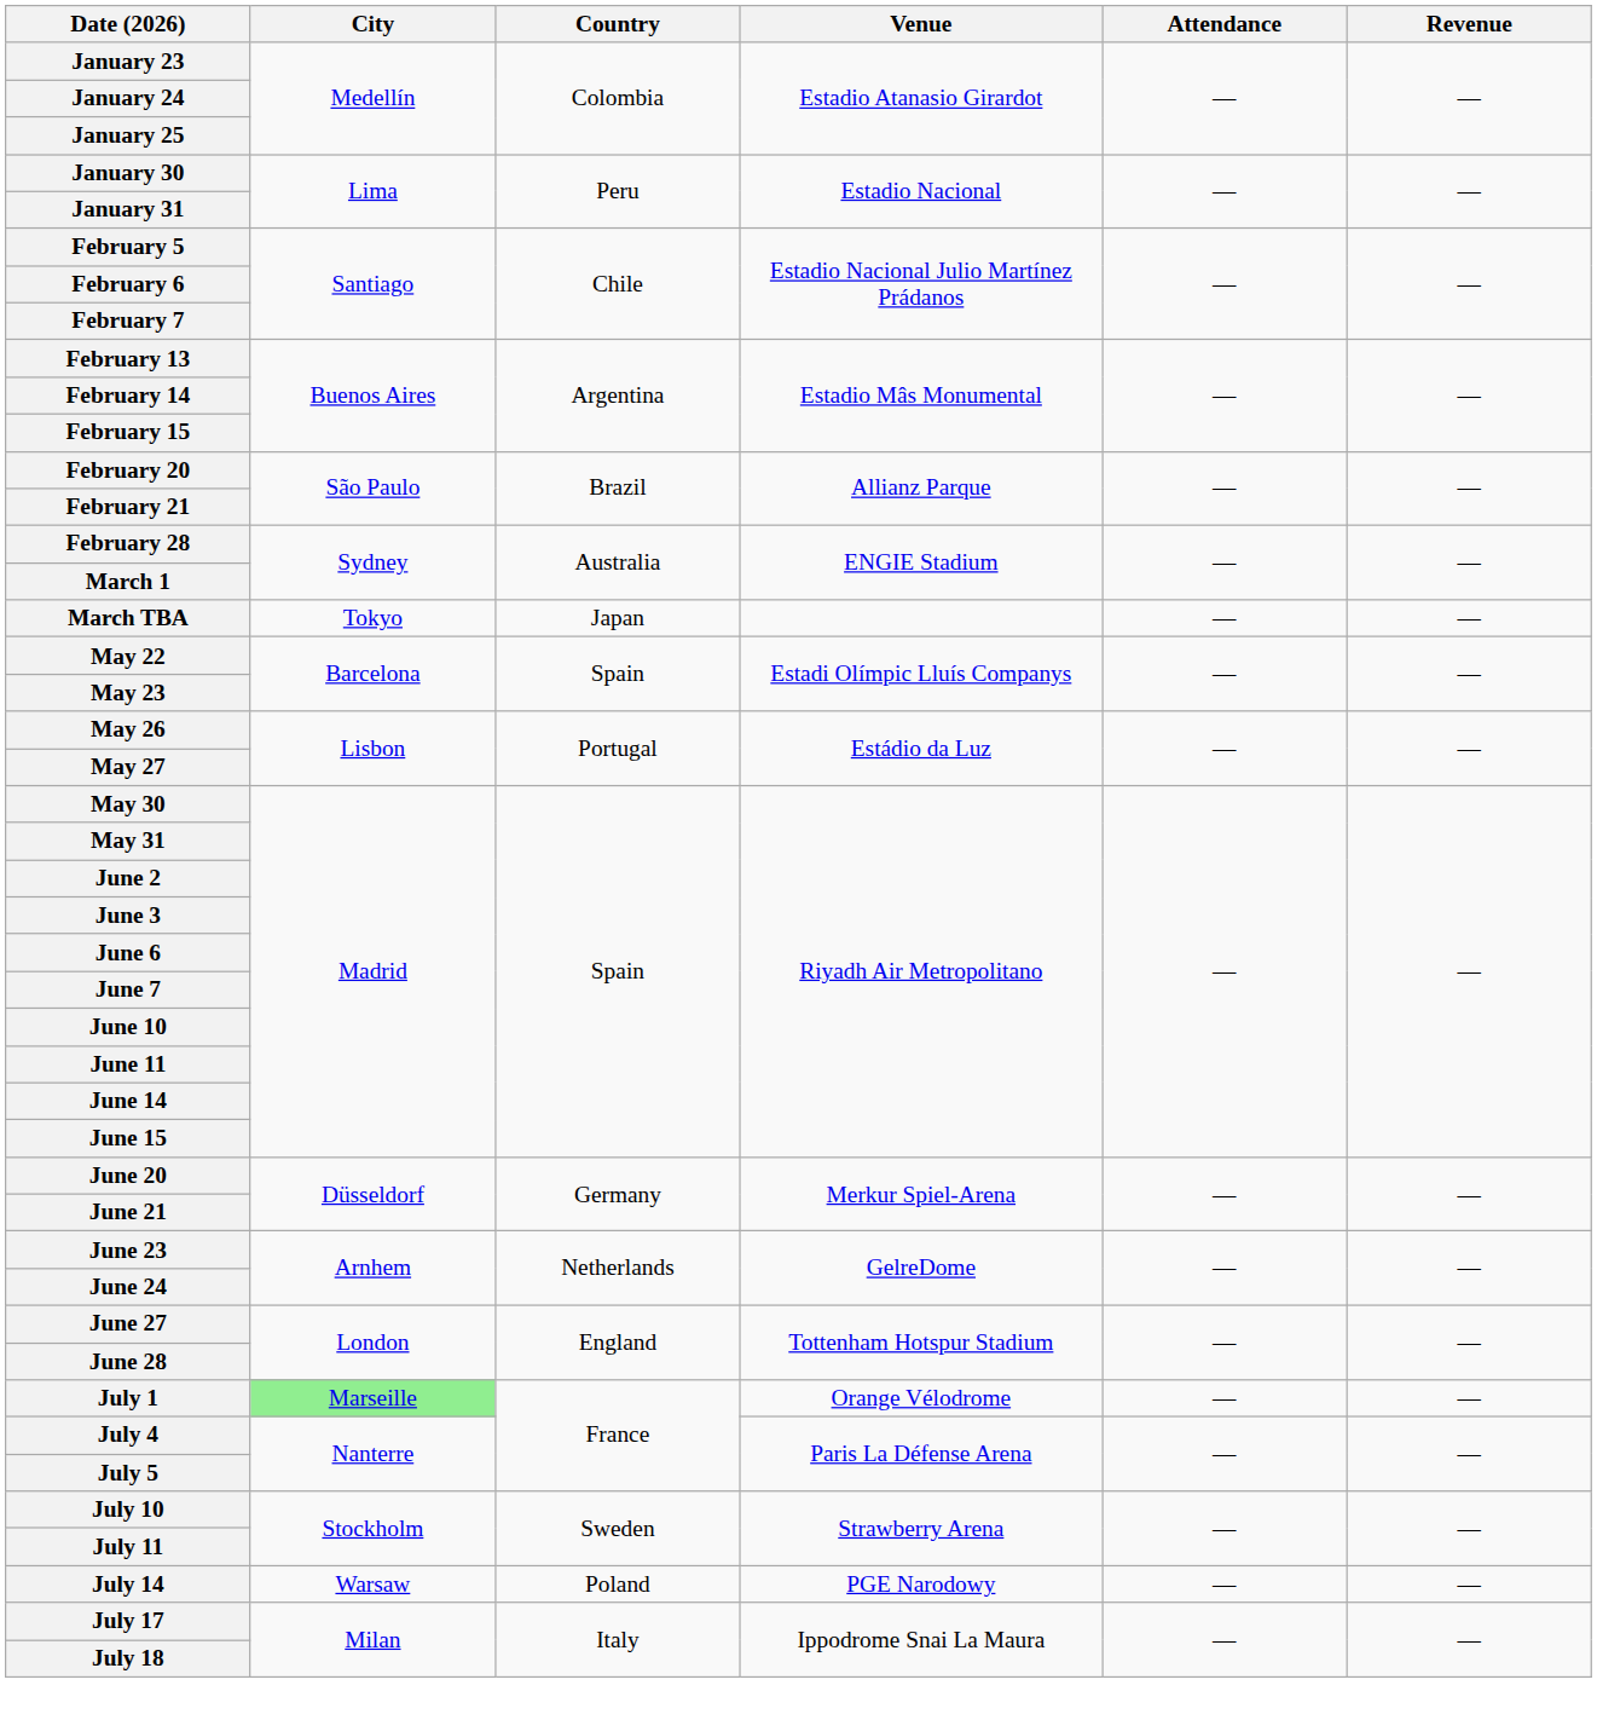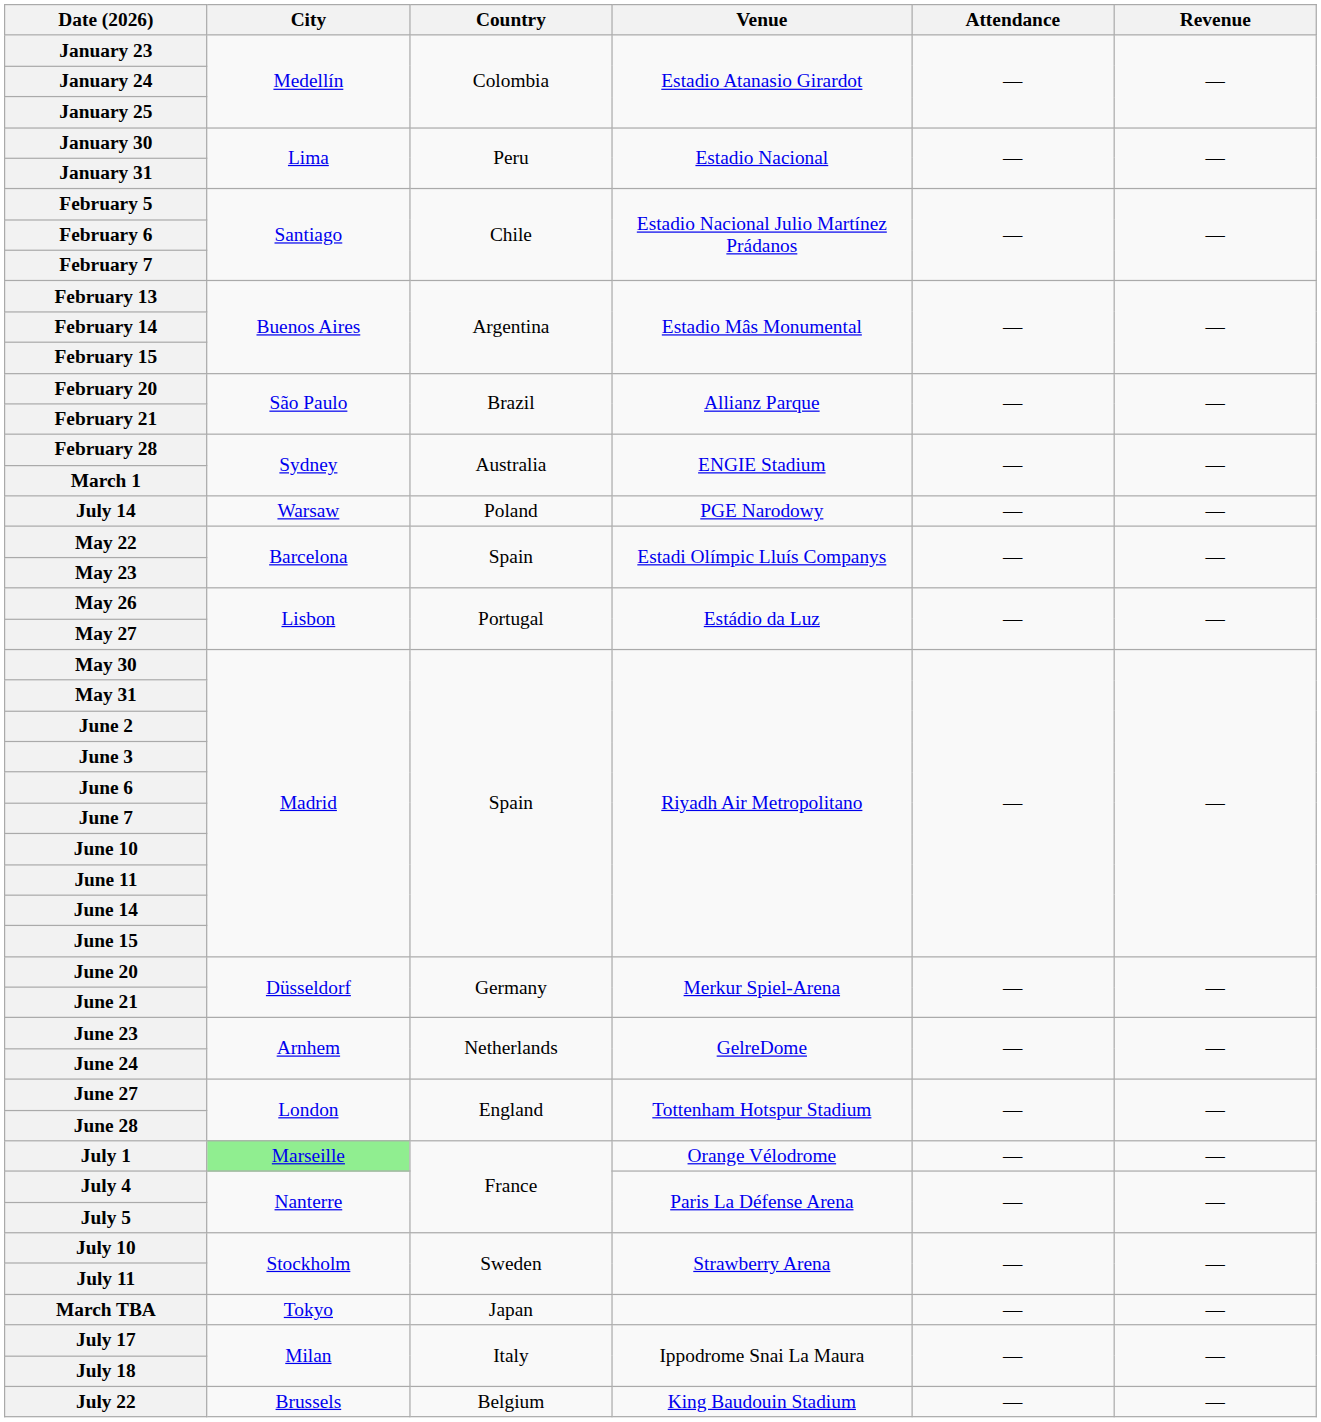rows swapped: March TBA <-> July 14
+ row: July 22 | Brussels | Belgium | King Baudouin Stadium | — | —
